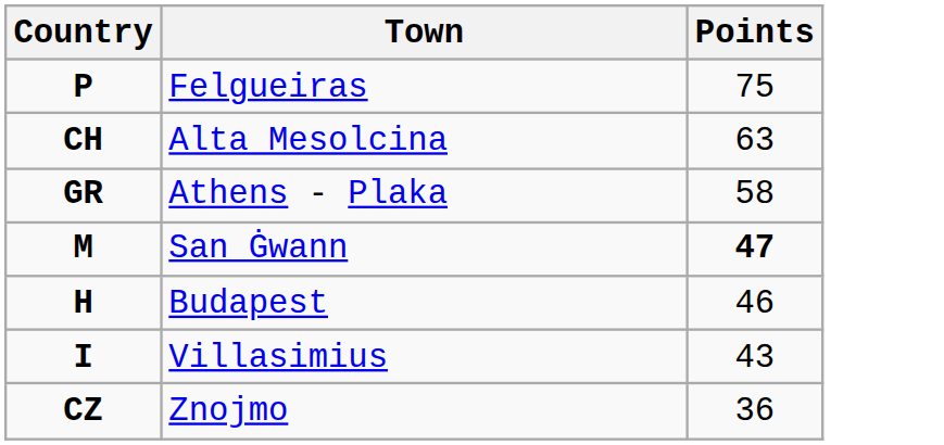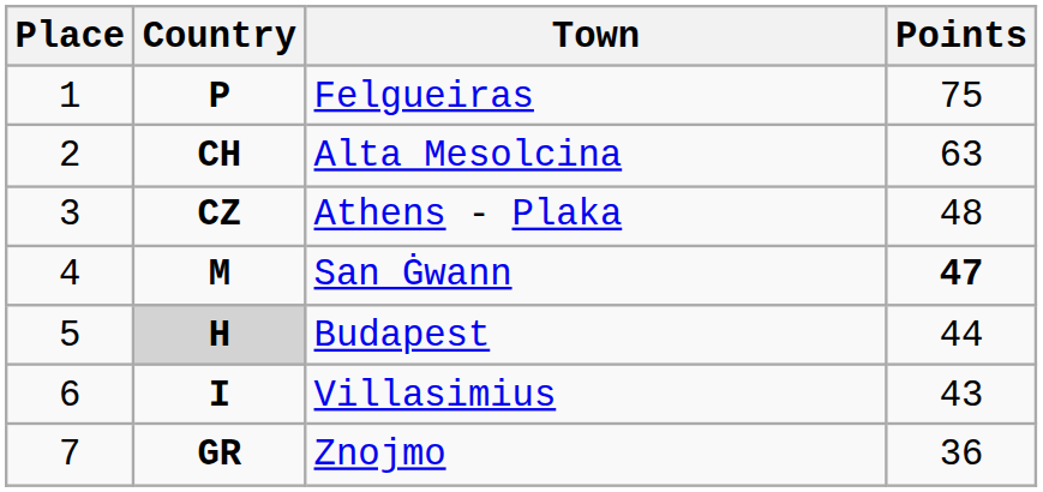+ column: Place | 1 | 2 | 3 | 4 | 5 | 6 | 7
Athens - Plaka | Country: GR -> CZ
Athens - Plaka | Points: 58 -> 48
Budapest | Country: no background -> lightgrey background
Budapest | Points: 46 -> 44
Znojmo | Country: CZ -> GR
